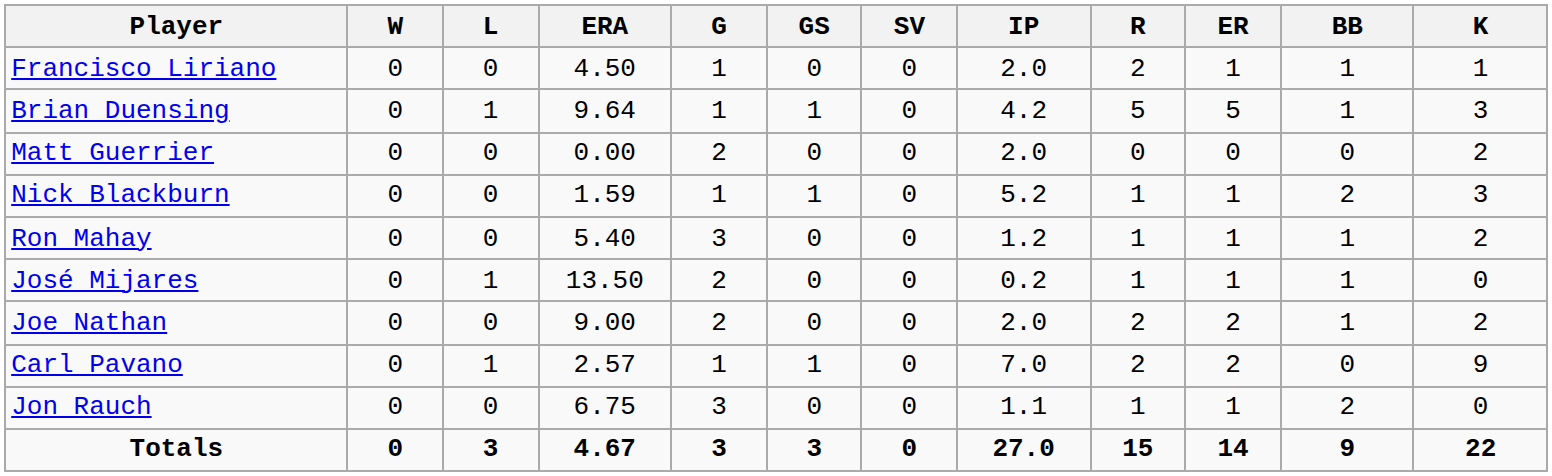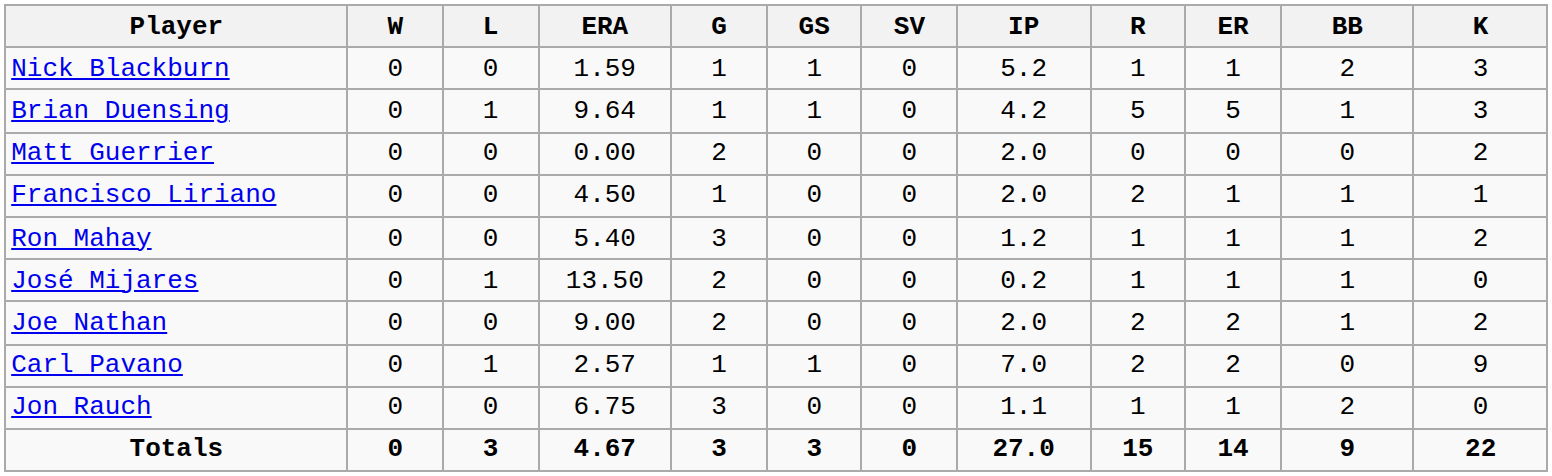rows swapped: Nick Blackburn <-> Francisco Liriano
